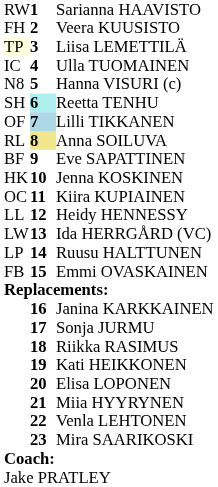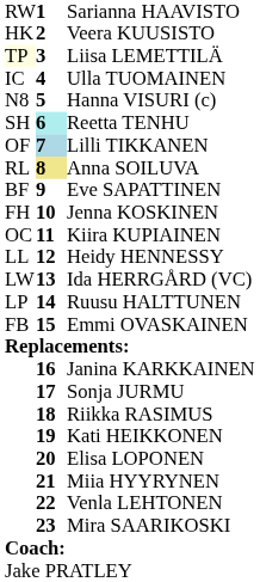Veera KUUSISTO | column 1: FH -> HK
Jenna KOSKINEN | column 1: HK -> FH
